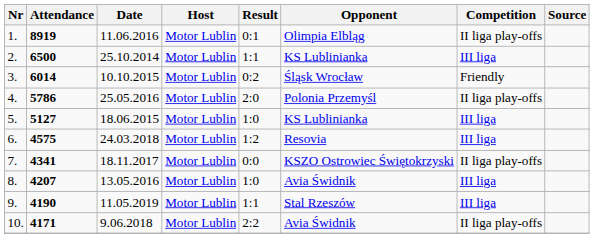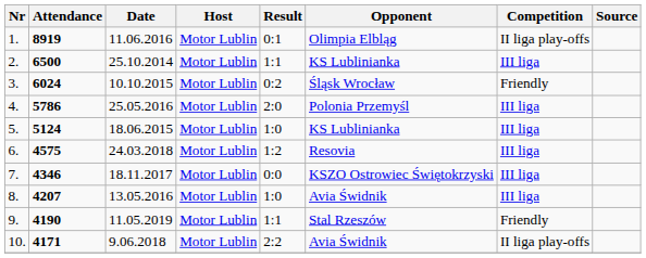3. | Attendance: 6014 -> 6024
4. | Competition: II liga play-offs -> III liga
5. | Attendance: 5127 -> 5124
7. | Attendance: 4341 -> 4346
7. | Competition: II liga play-offs -> III liga
9. | Competition: III liga -> Friendly
